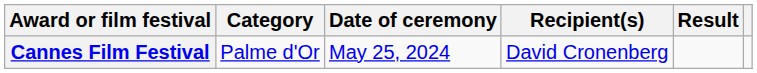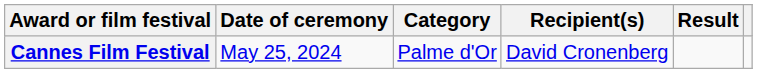columns swapped: Date of ceremony <-> Category
